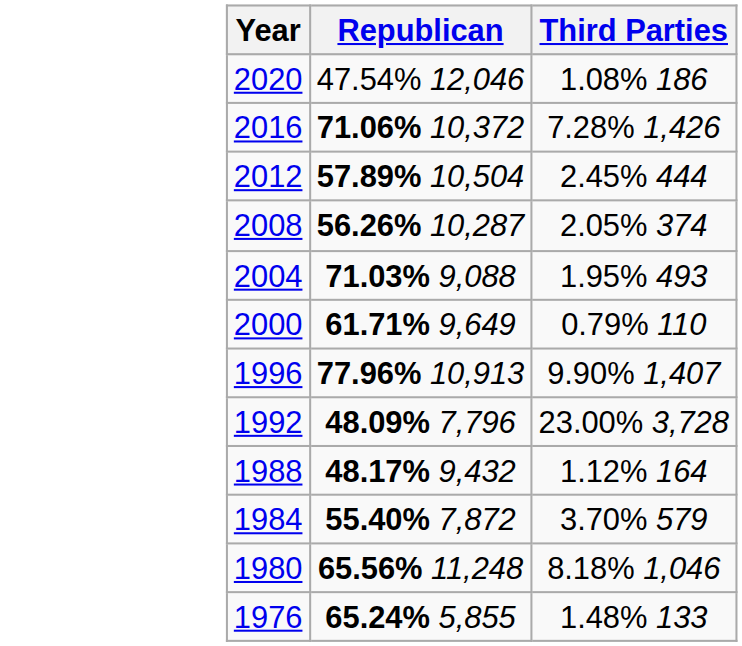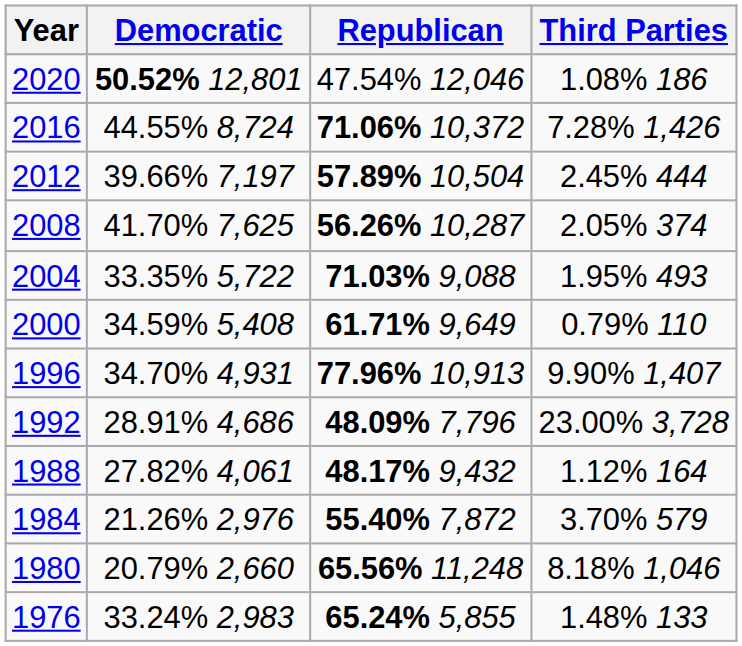+ column: Democratic | 50.52% 12,801 | 44.55% 8,724 | 39.66% 7,197 | 41.70% 7,625 | 33.35% 5,722 | 34.59% 5,408 | 34.70% 4,931 | 28.91% 4,686 | 27.82% 4,061 | 21.26% 2,976 | 20.79% 2,660 | 33.24% 2,983
